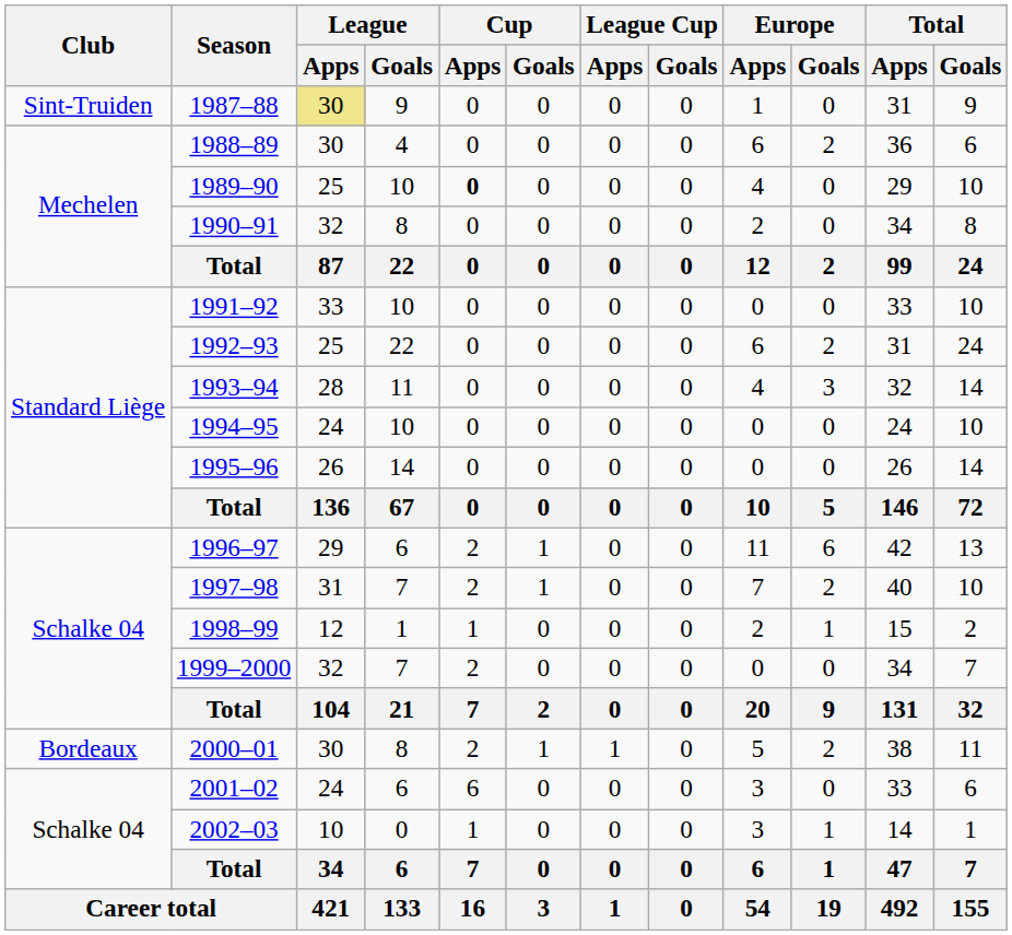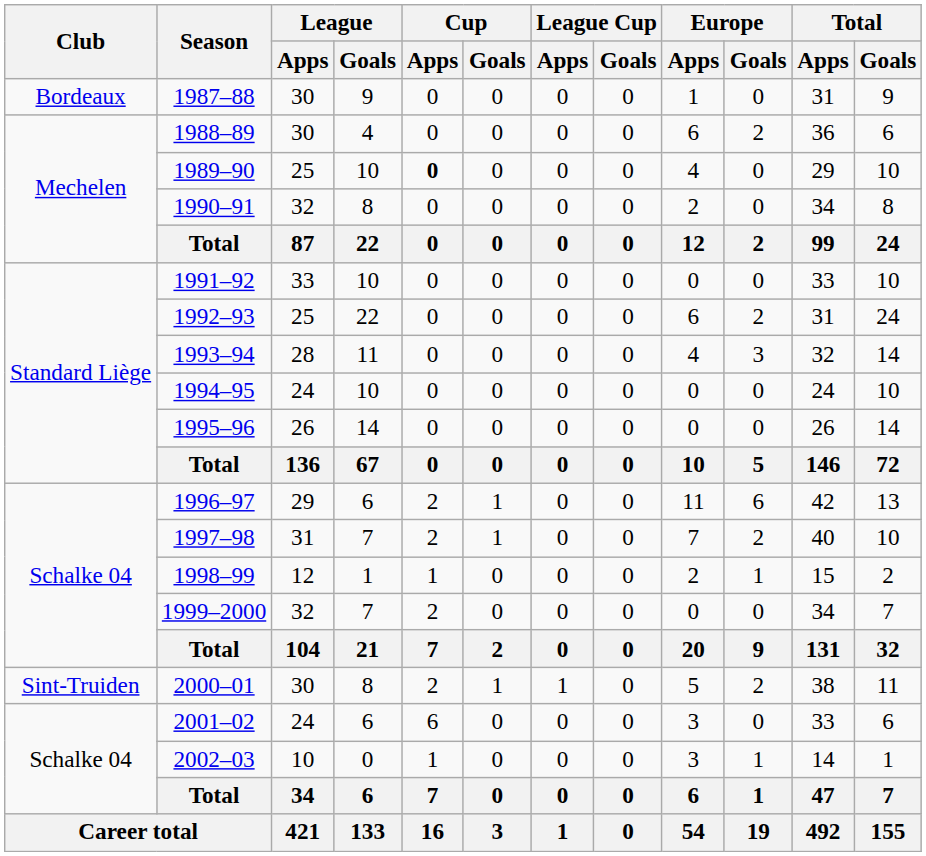1987–88 | Club: Sint-Truiden -> Bordeaux
1987–88 | League / Apps: khaki background -> no background
2000–01 | Club: Bordeaux -> Sint-Truiden
